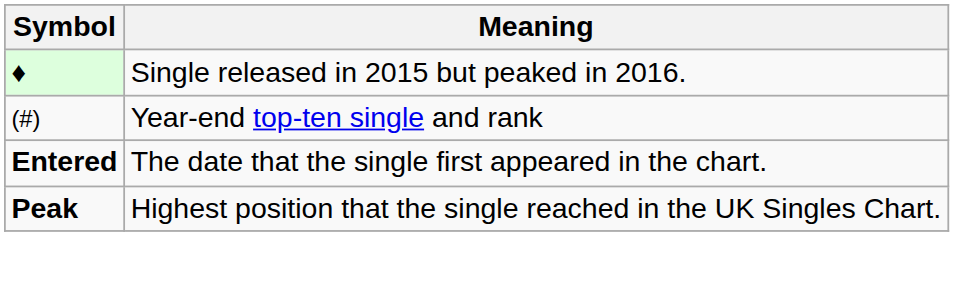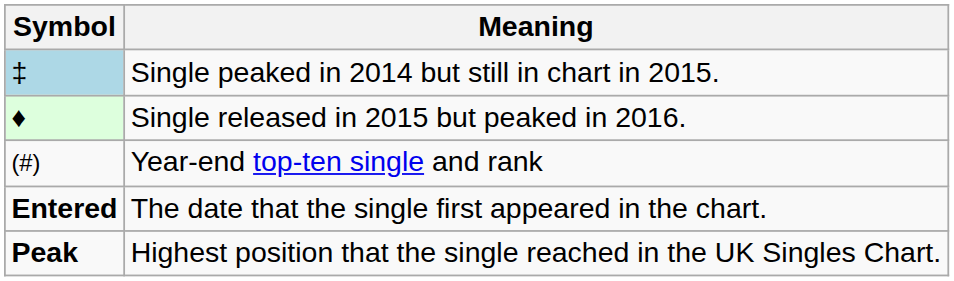+ row: ‡ | Single peaked in 2014 but still in chart in 2015.
